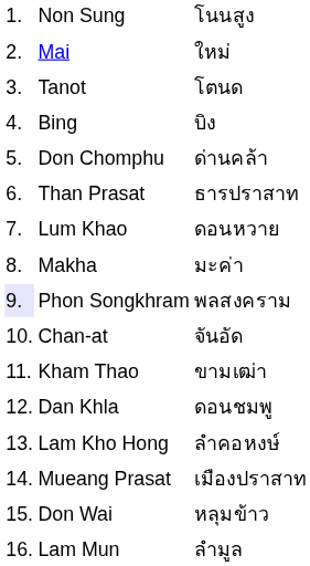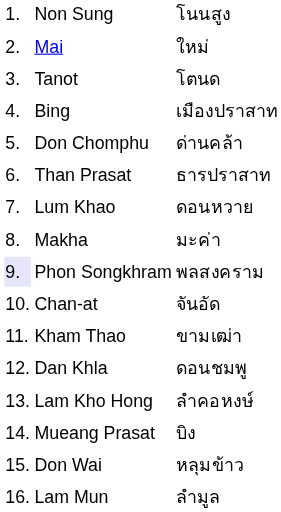Bing | column 3: บิง -> เมืองปราสาท
Mueang Prasat | column 3: เมืองปราสาท -> บิง
